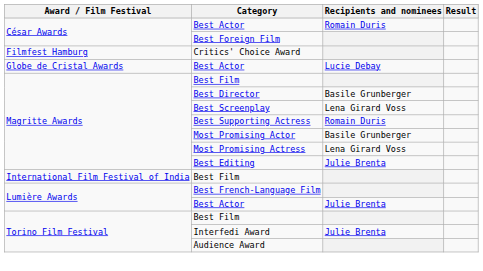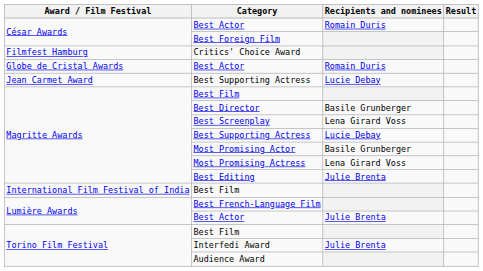Globe de Cristal Awards / Best Actor | Recipients and nominees: Lucie Debay -> Romain Duris
+ row: Jean Carmet Award | Best Supporting Actress | Lucie Debay
Magritte Awards / Best Supporting Actress | Recipients and nominees: Romain Duris -> Lucie Debay
